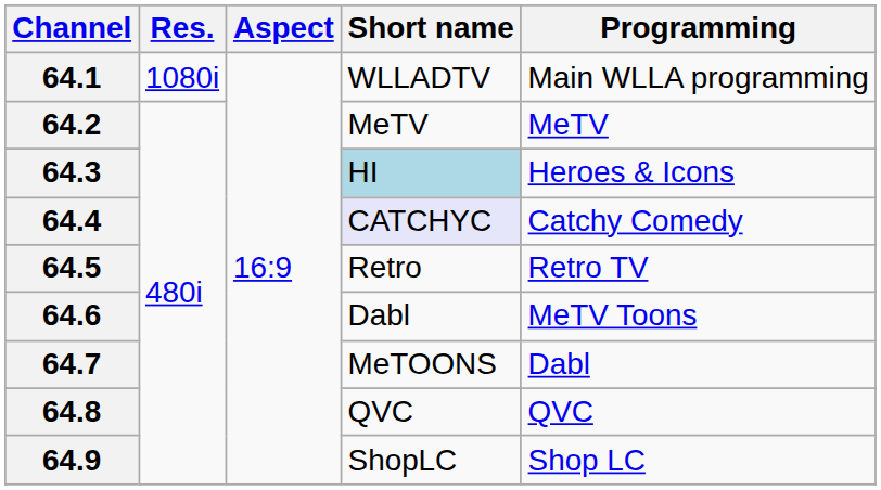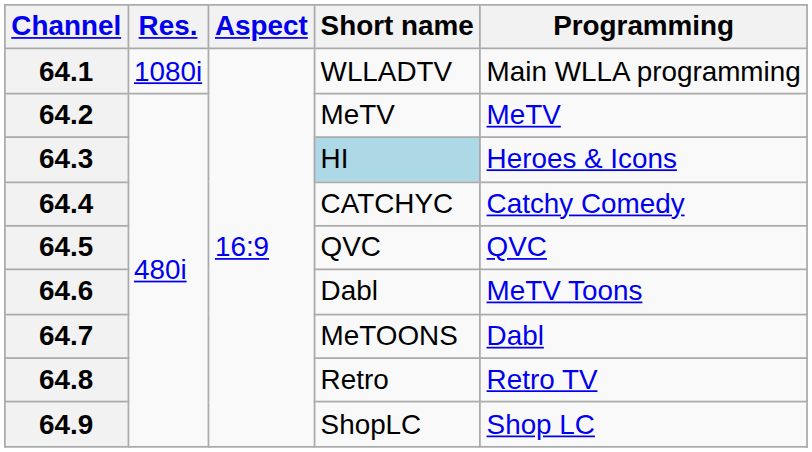64.4 | Short name: lavender background -> no background
64.5 | Short name: Retro -> QVC
64.5 | Programming: Retro TV -> QVC
64.8 | Short name: QVC -> Retro
64.8 | Programming: QVC -> Retro TV
